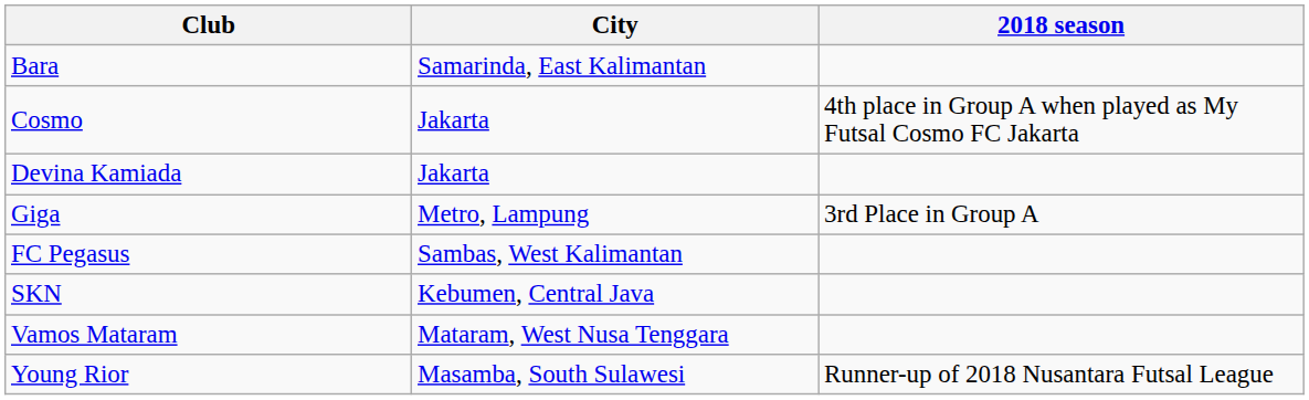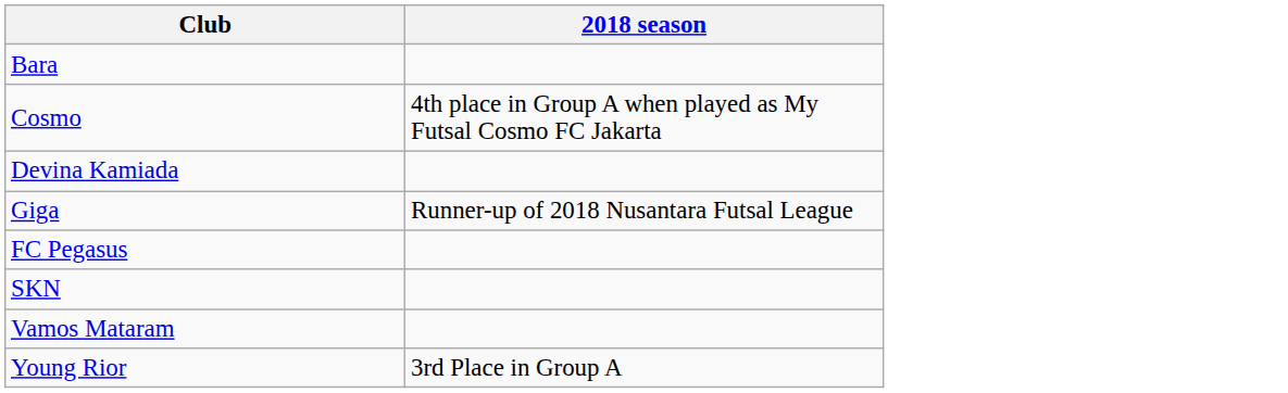- column: City | Samarinda, East Kalimantan | Jakarta | Jakarta | Metro, Lampung | Sambas, West Kalimantan | Kebumen, Central Java | Mataram, West Nusa Tenggara | Masamba, South Sulawesi
Giga | 2018 season: 3rd Place in Group A -> Runner-up of 2018 Nusantara Futsal League
Young Rior | 2018 season: Runner-up of 2018 Nusantara Futsal League -> 3rd Place in Group A
